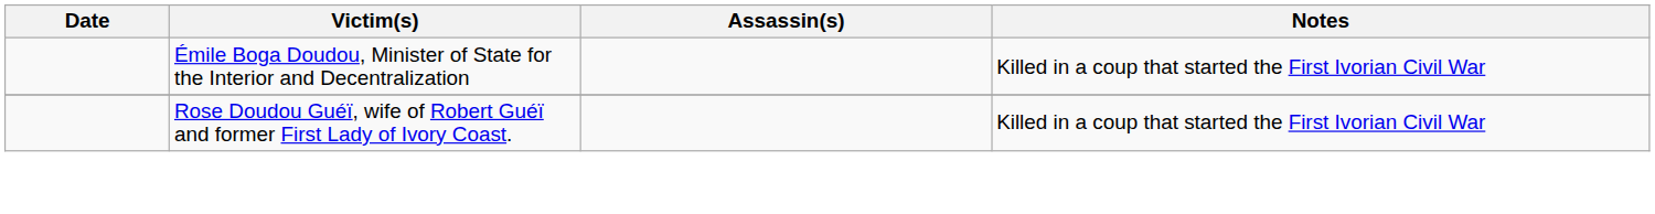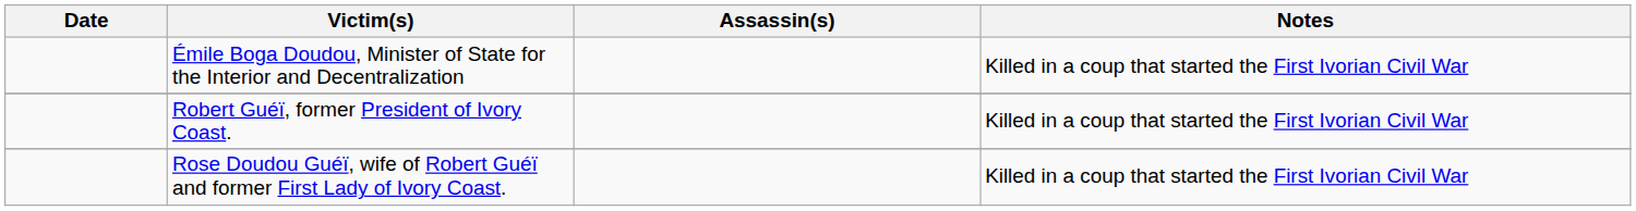+ row: Robert Guéï, former President of Ivory Coast. | Killed in a coup that started the First Ivorian Civil War
